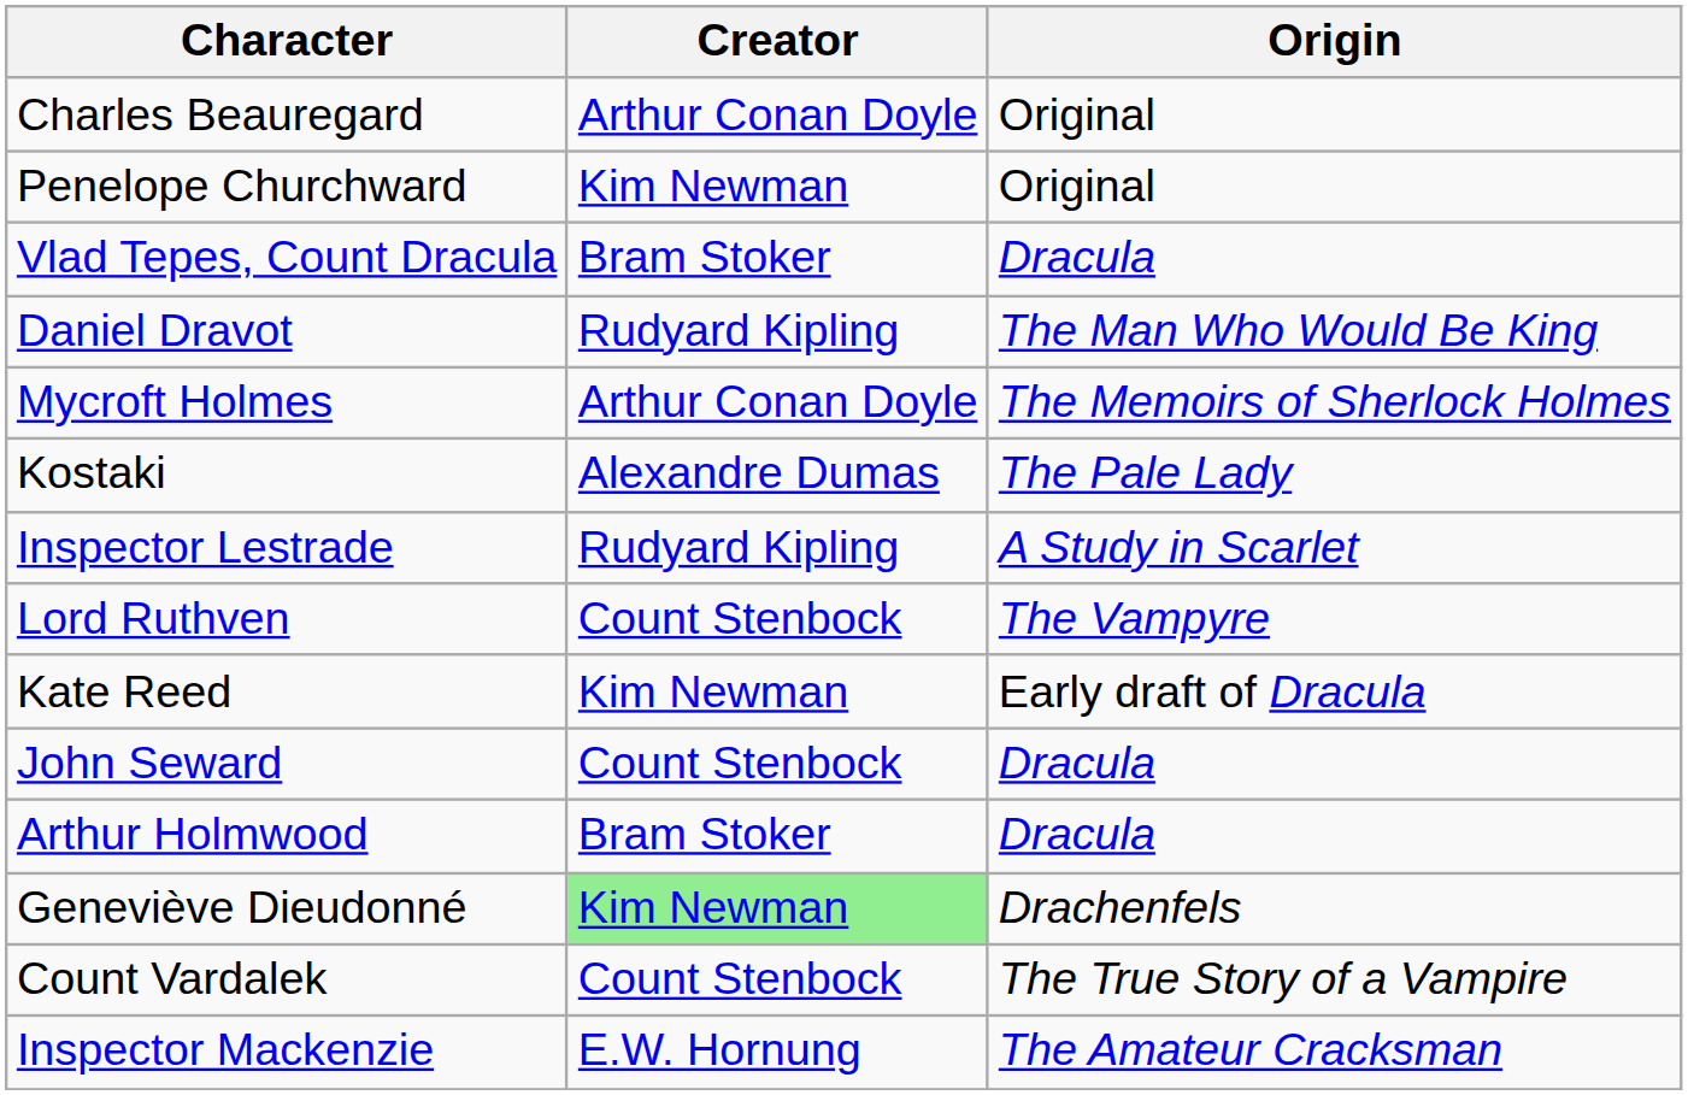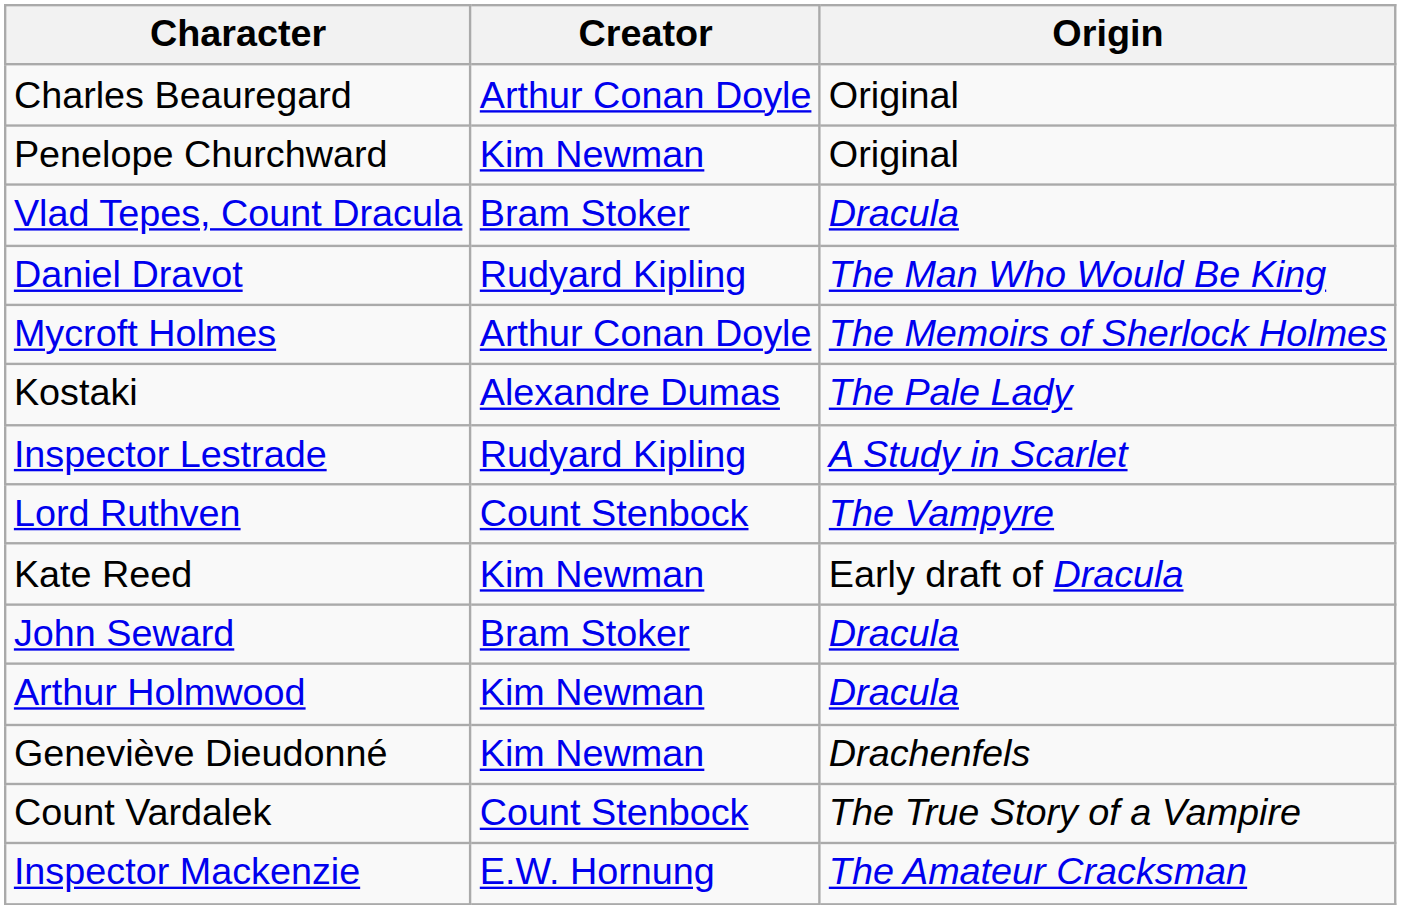John Seward | Creator: Count Stenbock -> Bram Stoker
Arthur Holmwood | Creator: Bram Stoker -> Kim Newman
Geneviève Dieudonné | Creator: lightgreen background -> no background
